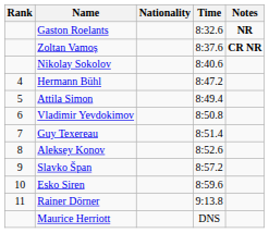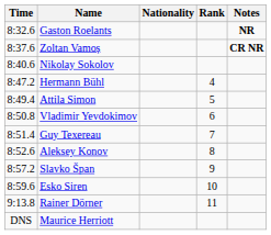columns swapped: Rank <-> Time
